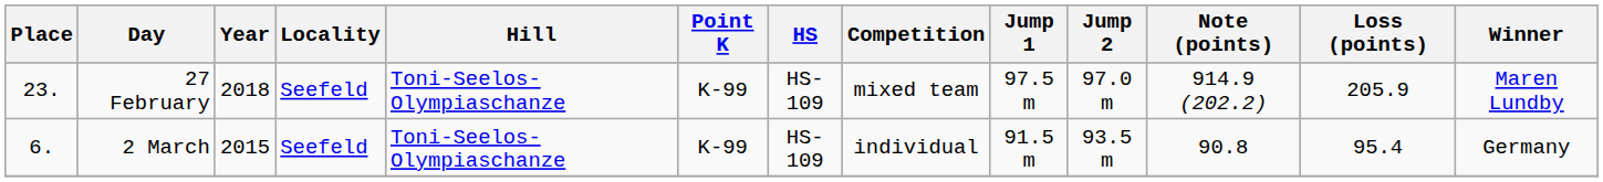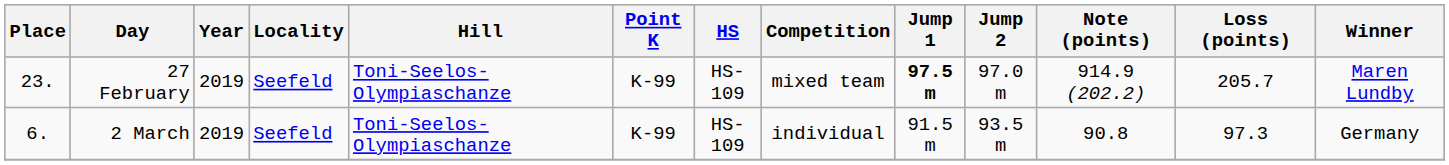27 February | Year: 2018 -> 2019
27 February | Jump 1: normal -> bold
27 February | Loss (points): 205.9 -> 205.7
2 March | Year: 2015 -> 2019
2 March | Loss (points): 95.4 -> 97.3
